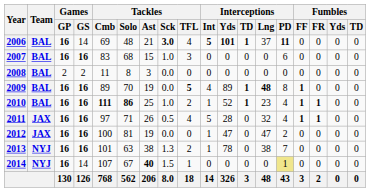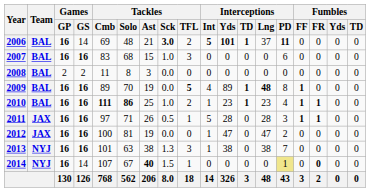2006 | Tackles / TFL: 4 -> 2
2010 | Interceptions / Yds: 52 -> 23
2011 | Tackles / TFL: 4 -> 1
2011 | Interceptions / Lng: 32 -> 28
2011 | Interceptions / PD: 4 -> 3
2013 | Tackles / TFL: 2 -> 3
2013 | Interceptions / Yds: 78 -> 38
2014 | Fumbles / FR: normal -> bold
